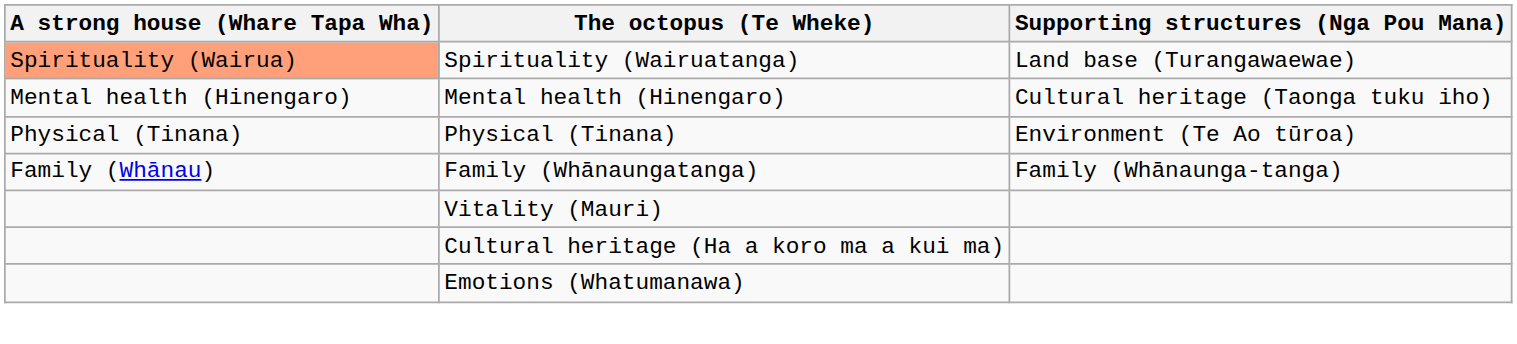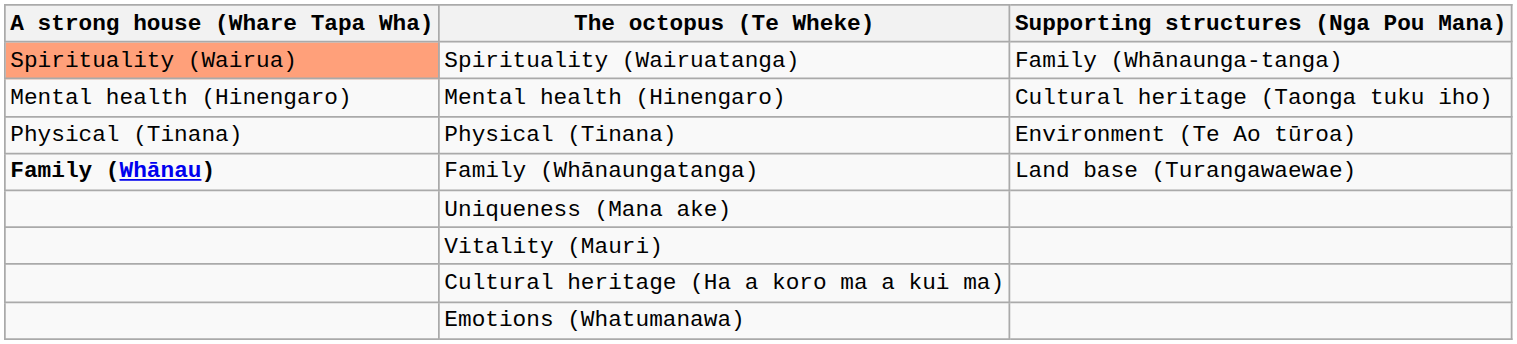Spirituality (Wairuatanga) | Supporting structures (Nga Pou Mana): Land base (Turangawaewae) -> Family (Whānaunga-tanga)
Family (Whānaungatanga) | A strong house (Whare Tapa Wha): normal -> bold
Family (Whānaungatanga) | Supporting structures (Nga Pou Mana): Family (Whānaunga-tanga) -> Land base (Turangawaewae)
+ row: Uniqueness (Mana ake)
